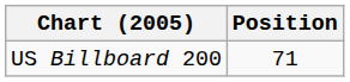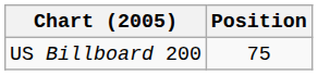US Billboard 200 | Position: 71 -> 75
